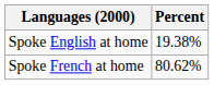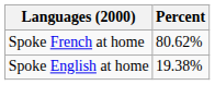rows swapped: Spoke French at home <-> Spoke English at home
